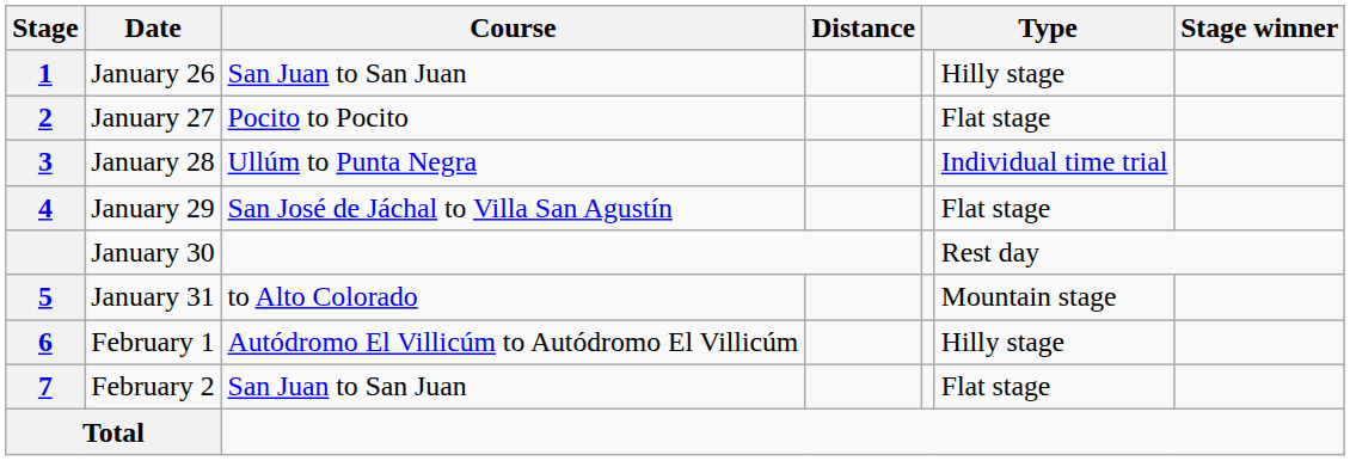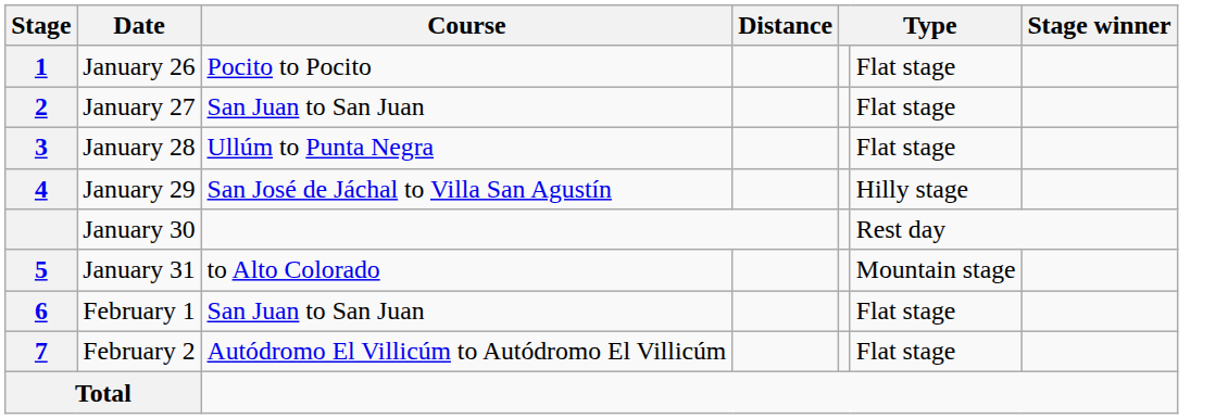January 26 | Course: San Juan to San Juan -> Pocito to Pocito
January 26 | column 6: Hilly stage -> Flat stage
January 27 | Course: Pocito to Pocito -> San Juan to San Juan
January 28 | column 6: Individual time trial -> Flat stage
January 29 | column 6: Flat stage -> Hilly stage
February 1 | Course: Autódromo El Villicúm to Autódromo El Villicúm -> San Juan to San Juan
February 1 | column 6: Hilly stage -> Flat stage
February 2 | Course: San Juan to San Juan -> Autódromo El Villicúm to Autódromo El Villicúm
